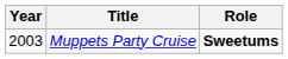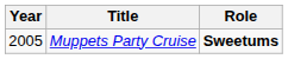Muppets Party Cruise | Year: 2003 -> 2005
